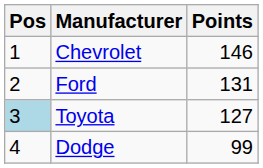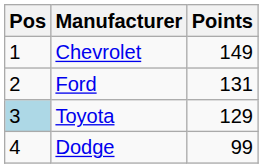Chevrolet | Points: 146 -> 149
Toyota | Points: 127 -> 129
